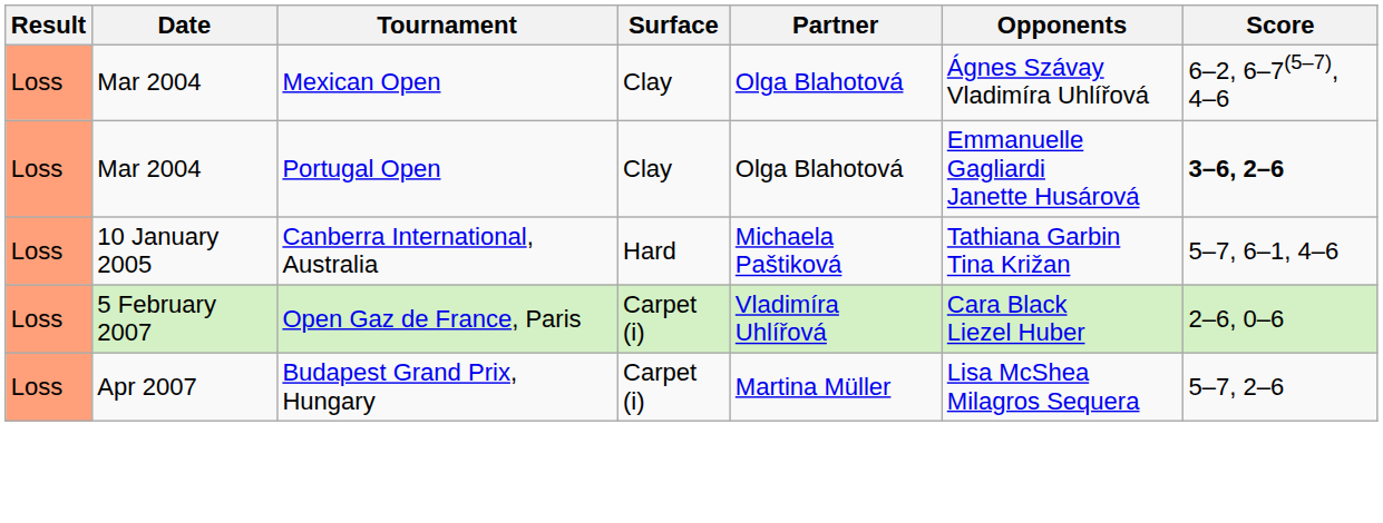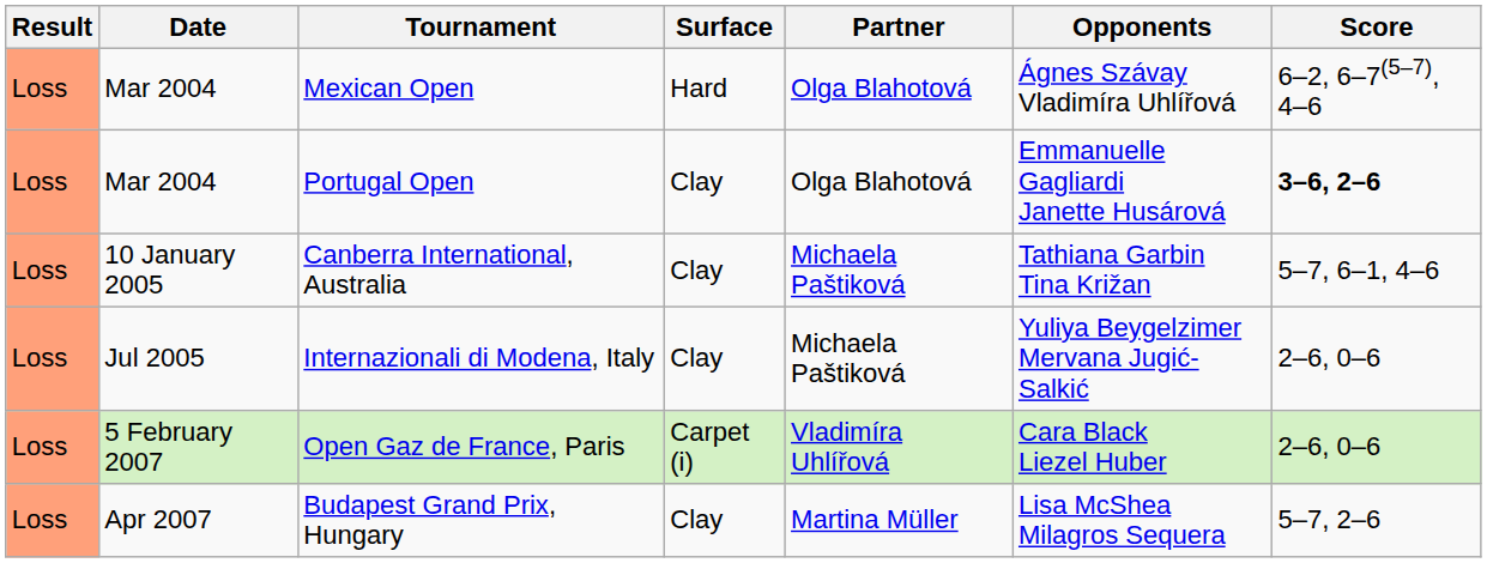Mexican Open | Surface: Clay -> Hard
Canberra International, Australia | Surface: Hard -> Clay
+ row: Loss | Jul 2005 | Internazionali di Modena, Italy | Clay | Michaela Paštiková | Yuliya Beygelzimer Mervana Jugić-Salkić | 2–6, 0–6
Budapest Grand Prix, Hungary | Surface: Carpet (i) -> Clay
